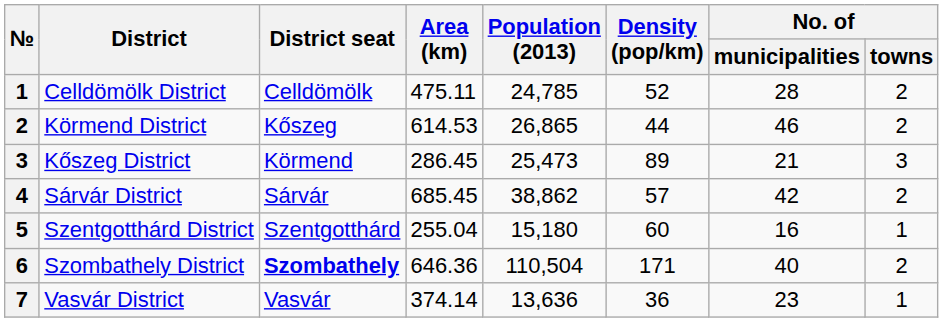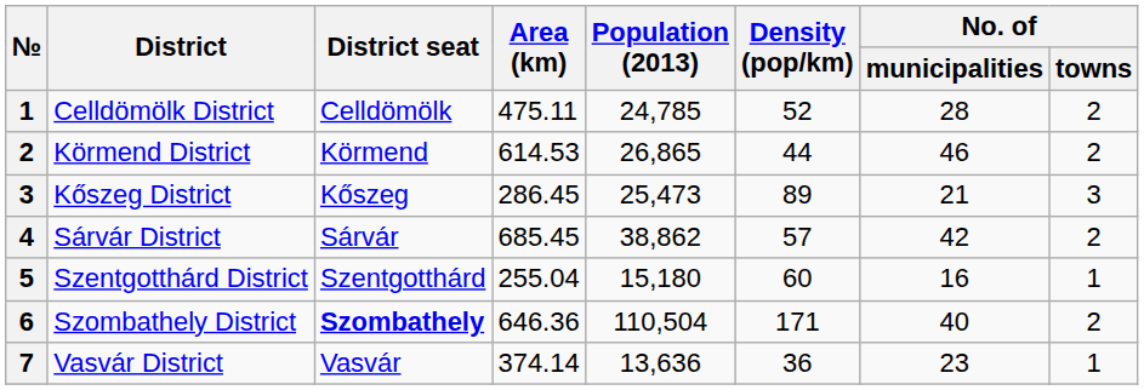Körmend District | District seat: Kőszeg -> Körmend
Kőszeg District | District seat: Körmend -> Kőszeg
